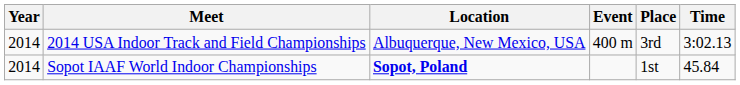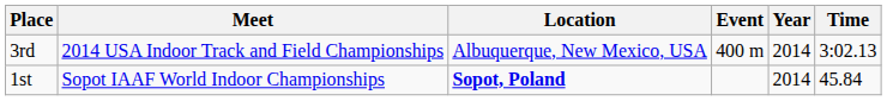columns swapped: Year <-> Place
